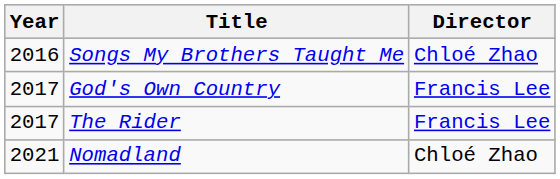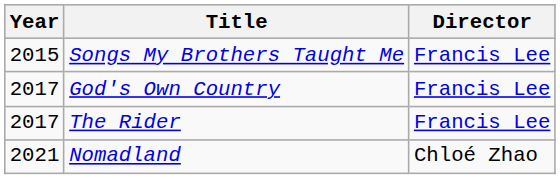Songs My Brothers Taught Me | Year: 2016 -> 2015
Songs My Brothers Taught Me | Director: Chloé Zhao -> Francis Lee
